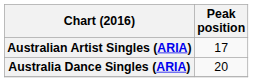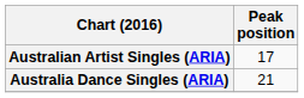Australia Dance Singles (ARIA) | Peak position: 20 -> 21
